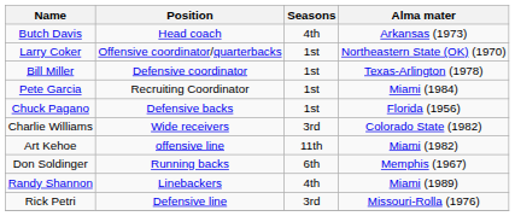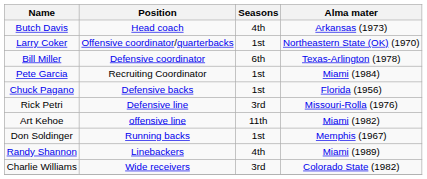Bill Miller | Seasons: 1st -> 6th
rows swapped: Rick Petri <-> Charlie Williams
Don Soldinger | Seasons: 6th -> 1st
